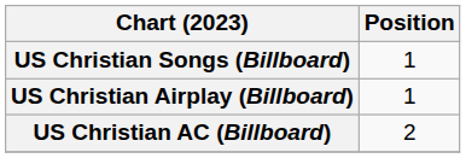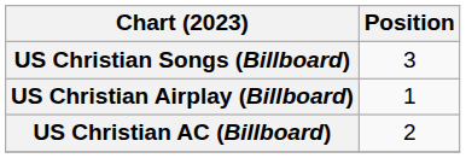US Christian Songs (Billboard) | Position: 1 -> 3
